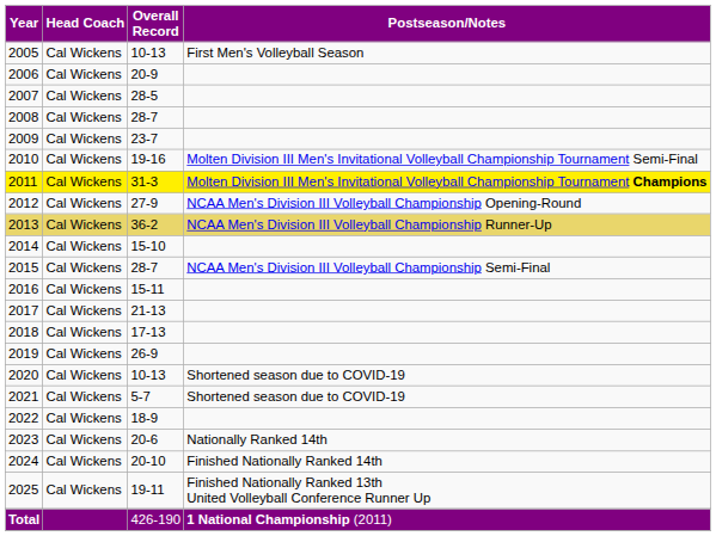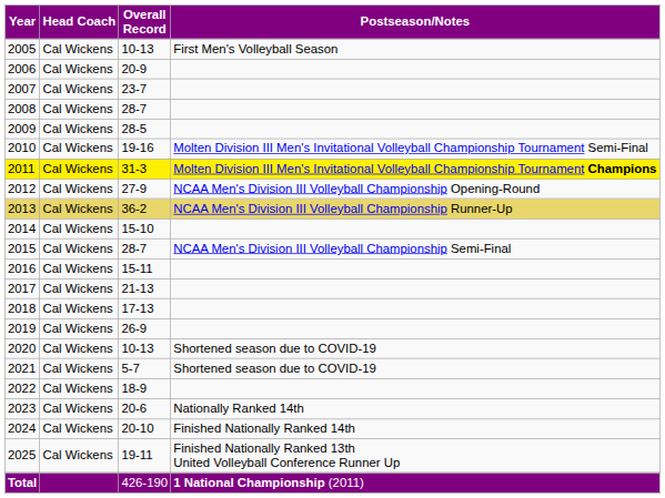2007 | Overall Record: 28-5 -> 23-7
2009 | Overall Record: 23-7 -> 28-5
